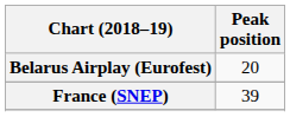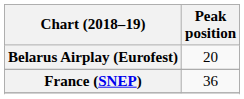France (SNEP) | Peak position: 39 -> 36
